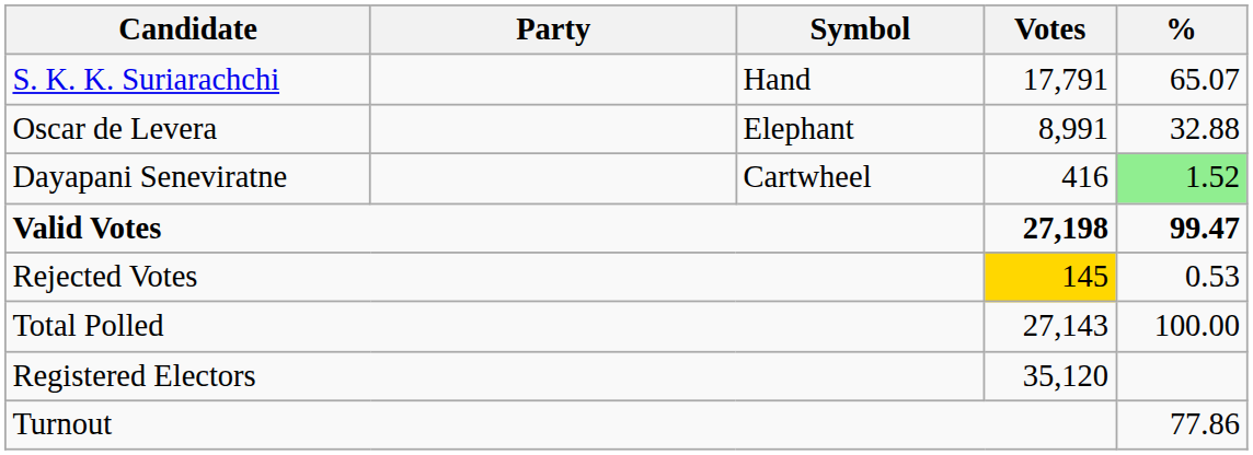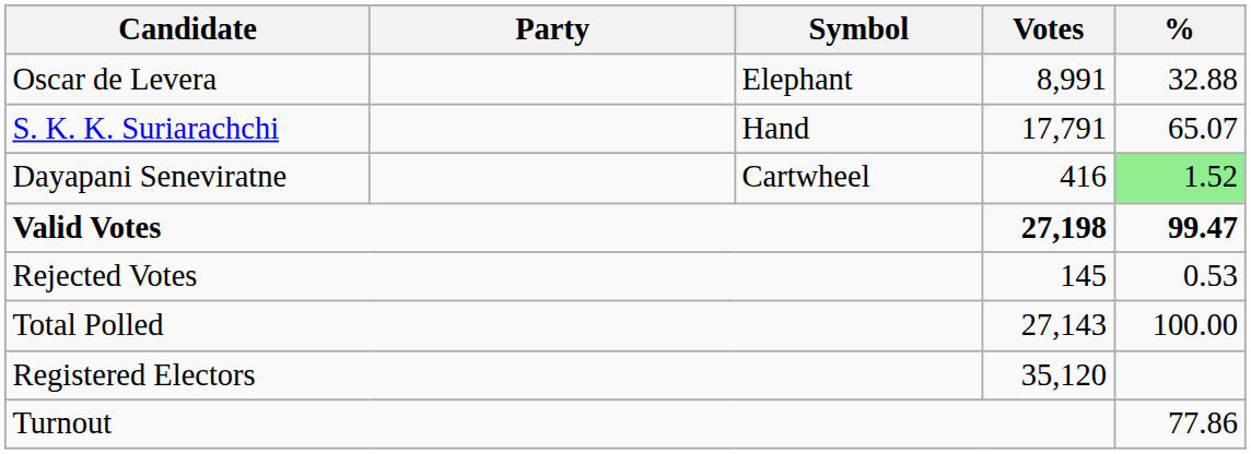rows swapped: S. K. K. Suriarachchi <-> Oscar de Levera
Rejected Votes | Votes: gold background -> no background
